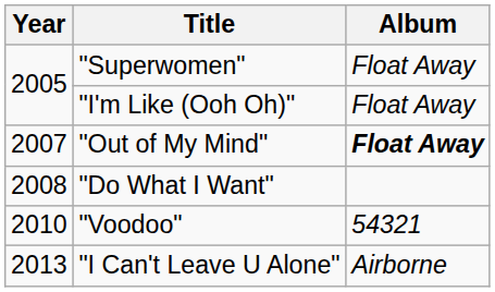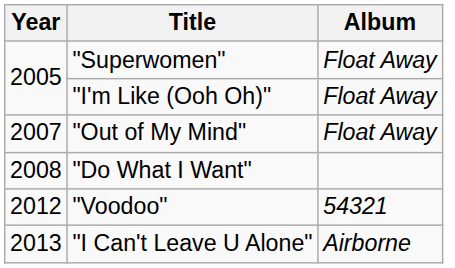"Out of My Mind" | Album: bold -> normal
"Voodoo" | Year: 2010 -> 2012
